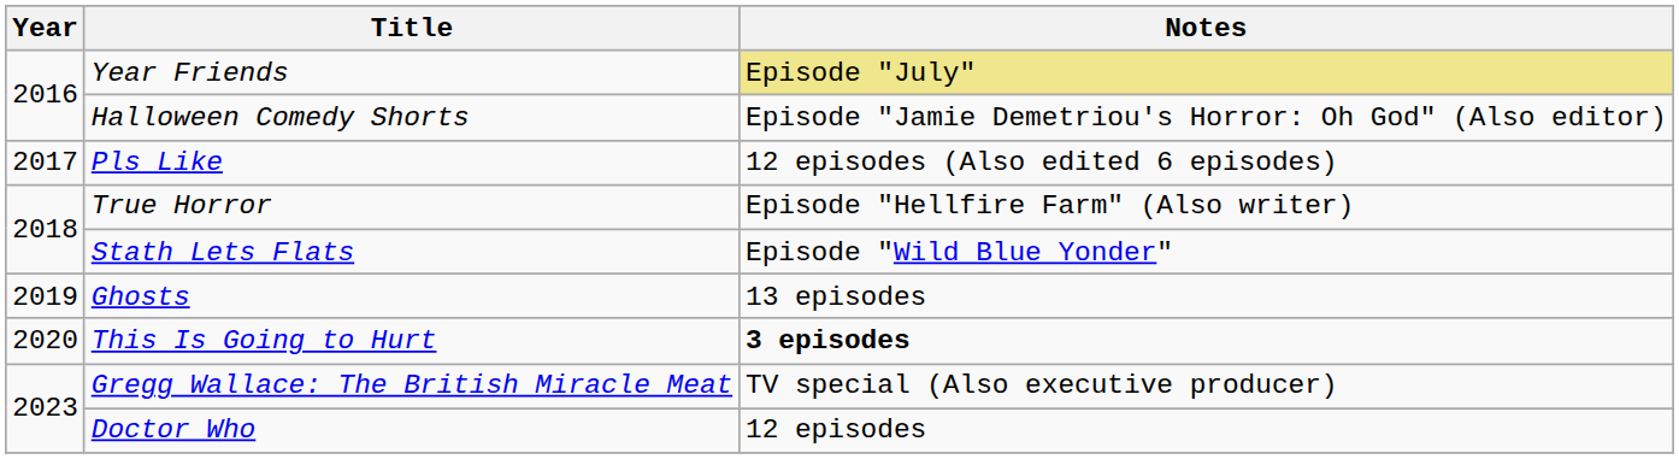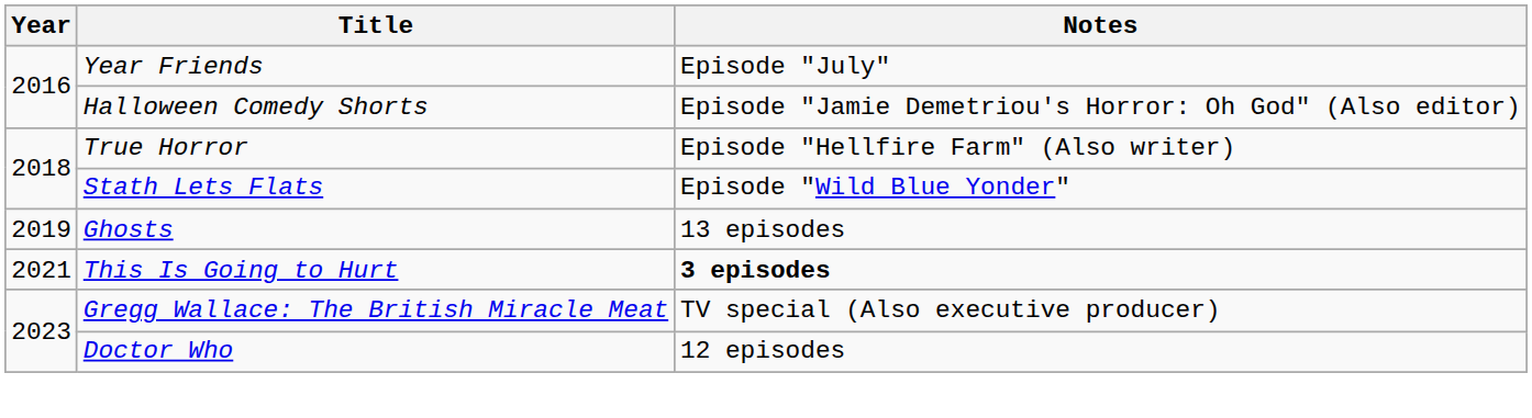Year Friends | Notes: khaki background -> no background
- row: 2017 | Pls Like | 12 episodes (Also edited 6 episodes)
This Is Going to Hurt | Year: 2020 -> 2021
